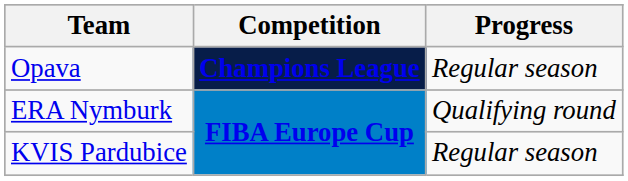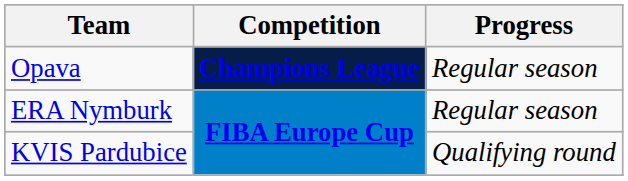ERA Nymburk | Progress: Qualifying round -> Regular season
KVIS Pardubice | Progress: Regular season -> Qualifying round
